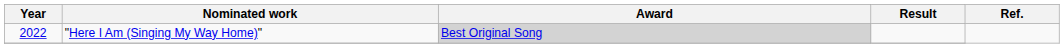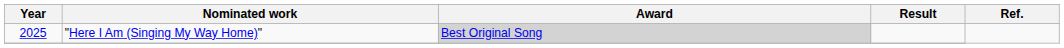"Here I Am (Singing My Way Home)" | Year: 2022 -> 2025
